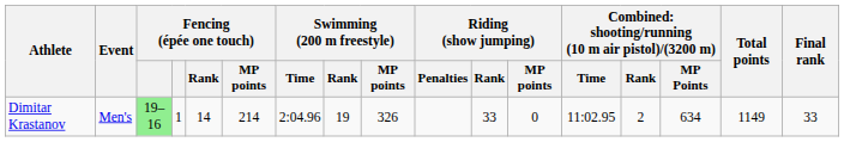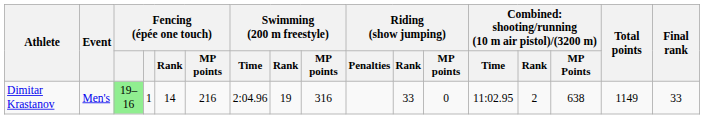Dimitar Krastanov | Fencing (épée one touch) / MP points: 214 -> 216
Dimitar Krastanov | Swimming (200 m freestyle) / MP points: 326 -> 316
Dimitar Krastanov | column 15: 634 -> 638
